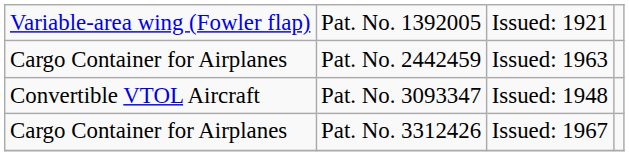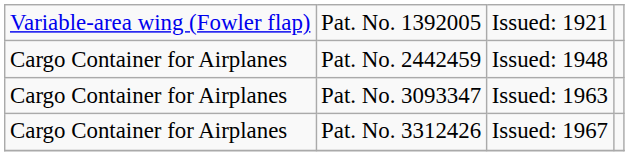Pat. No. 2442459 | column 3: Issued: 1963 -> Issued: 1948
Pat. No. 3093347 | column 1: Convertible VTOL Aircraft -> Cargo Container for Airplanes
Pat. No. 3093347 | column 3: Issued: 1948 -> Issued: 1963
